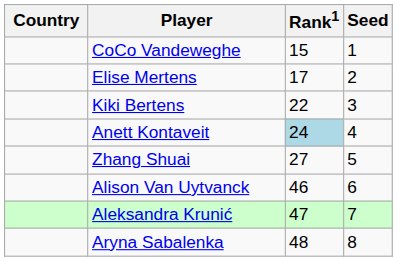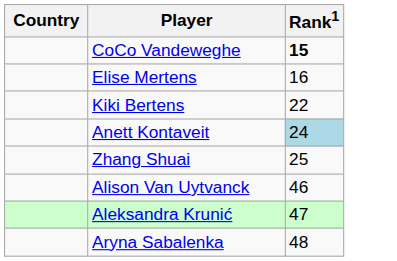- column: Seed | 1 | 2 | 3 | 4 | 5 | 6 | 7 | 8
CoCo Vandeweghe | Rank1: normal -> bold
Elise Mertens | Rank1: 17 -> 16
Zhang Shuai | Rank1: 27 -> 25
